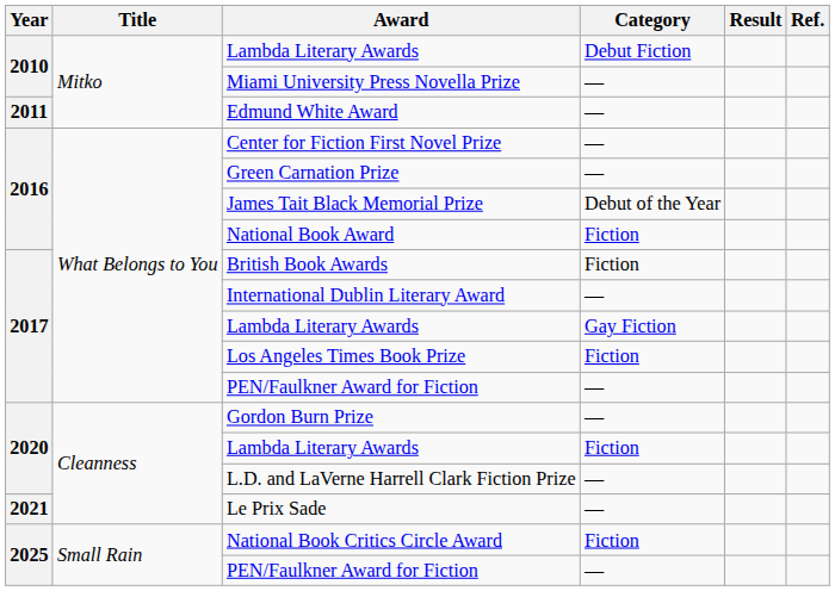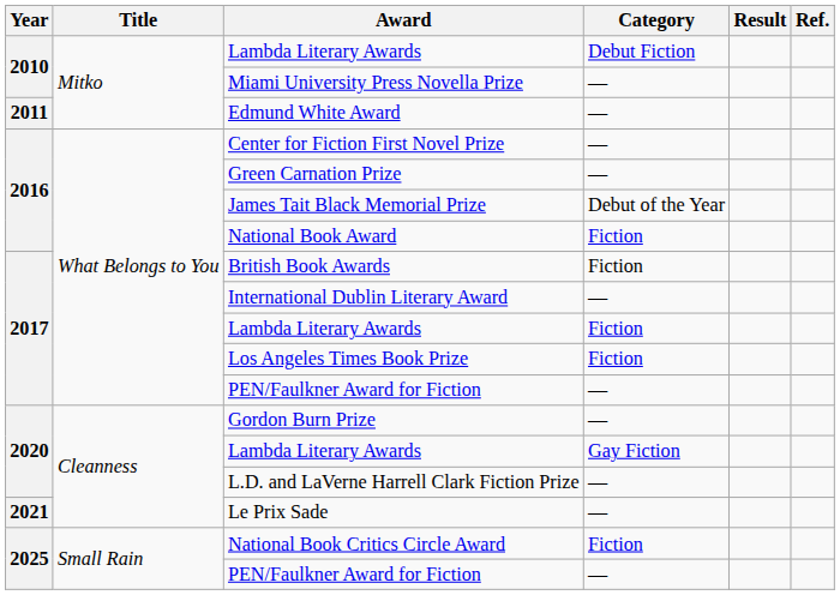2017 / Lambda Literary Awards | Category: Gay Fiction -> Fiction
2020 / Lambda Literary Awards | Category: Fiction -> Gay Fiction
